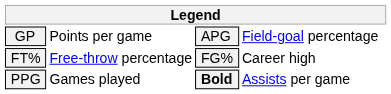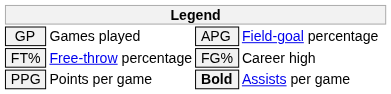GP | column 2: Points per game -> Games played
PPG | column 2: Games played -> Points per game
